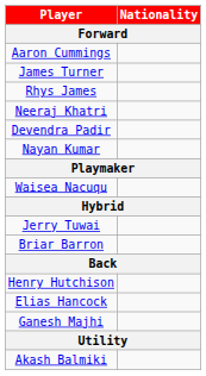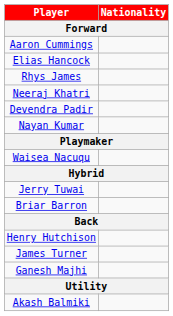rows swapped: Elias Hancock <-> James Turner
